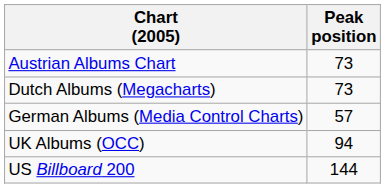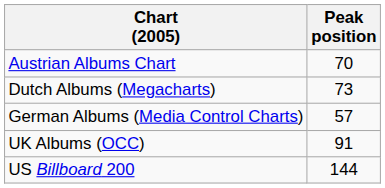Austrian Albums Chart | Peak position: 73 -> 70
UK Albums (OCC) | Peak position: 94 -> 91
